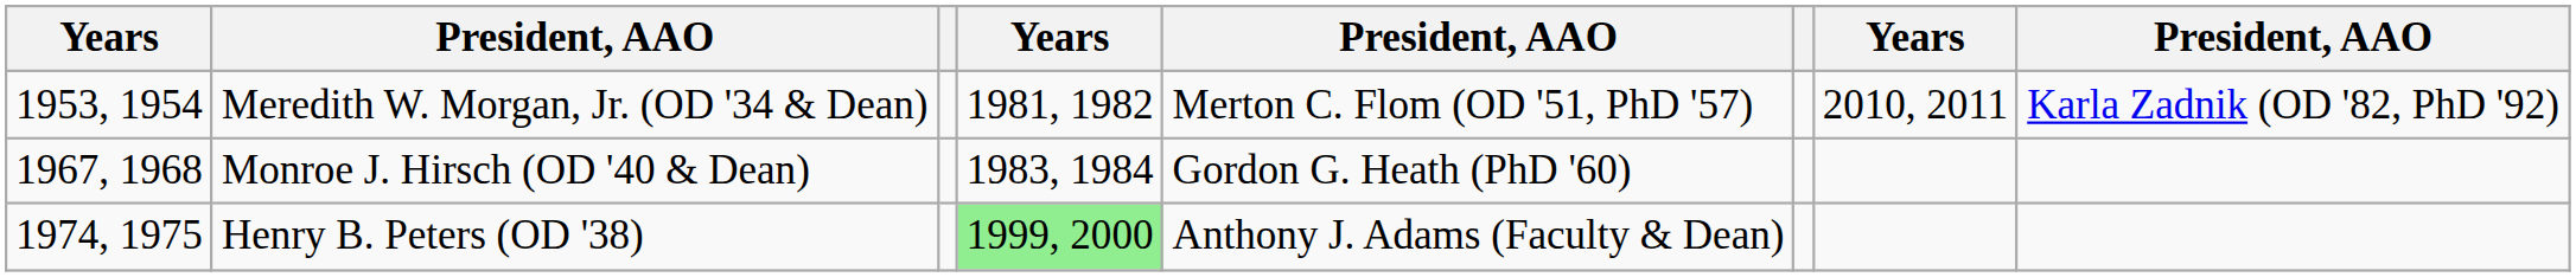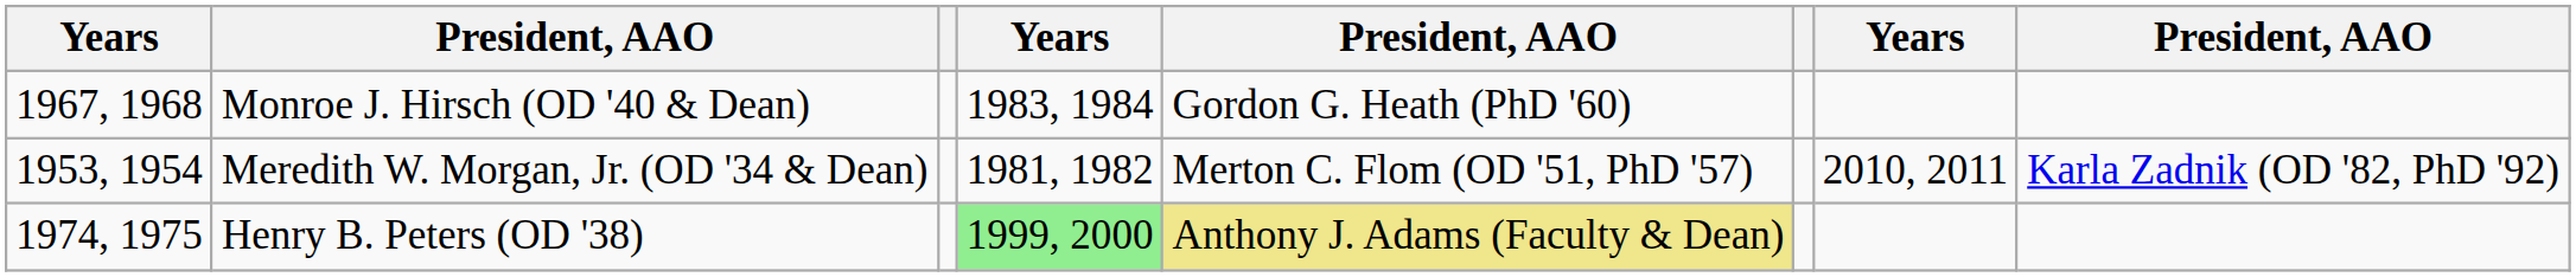rows swapped: Meredith W. Morgan, Jr. (OD '34 & Dean) <-> Monroe J. Hirsch (OD '40 & Dean)
Henry B. Peters (OD '38) | column 5: no background -> khaki background
